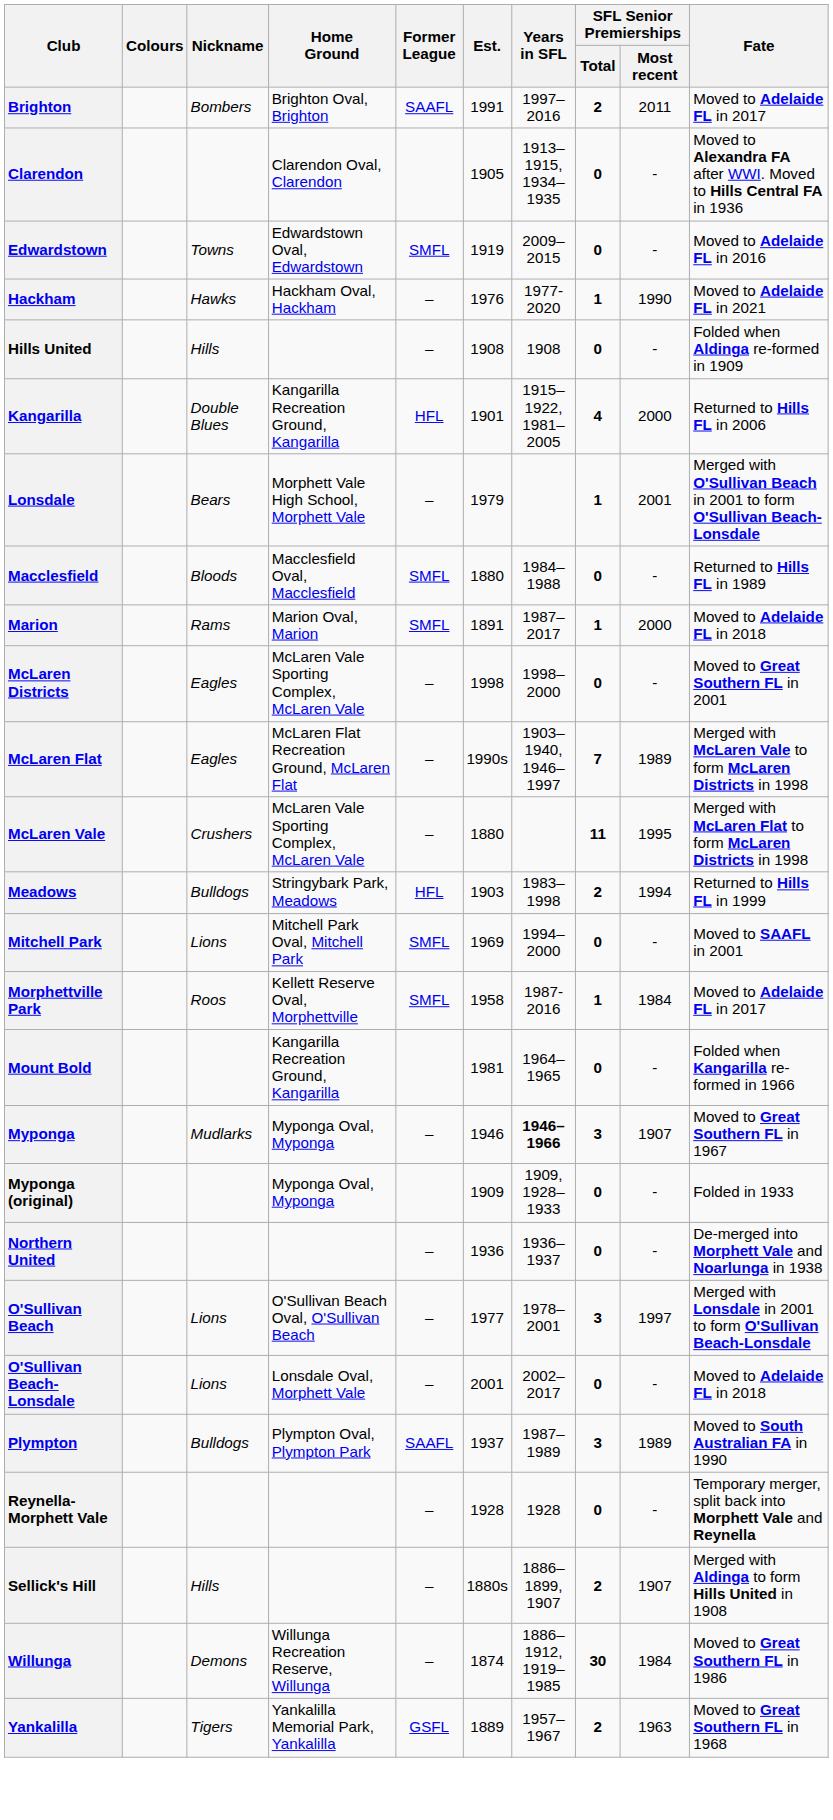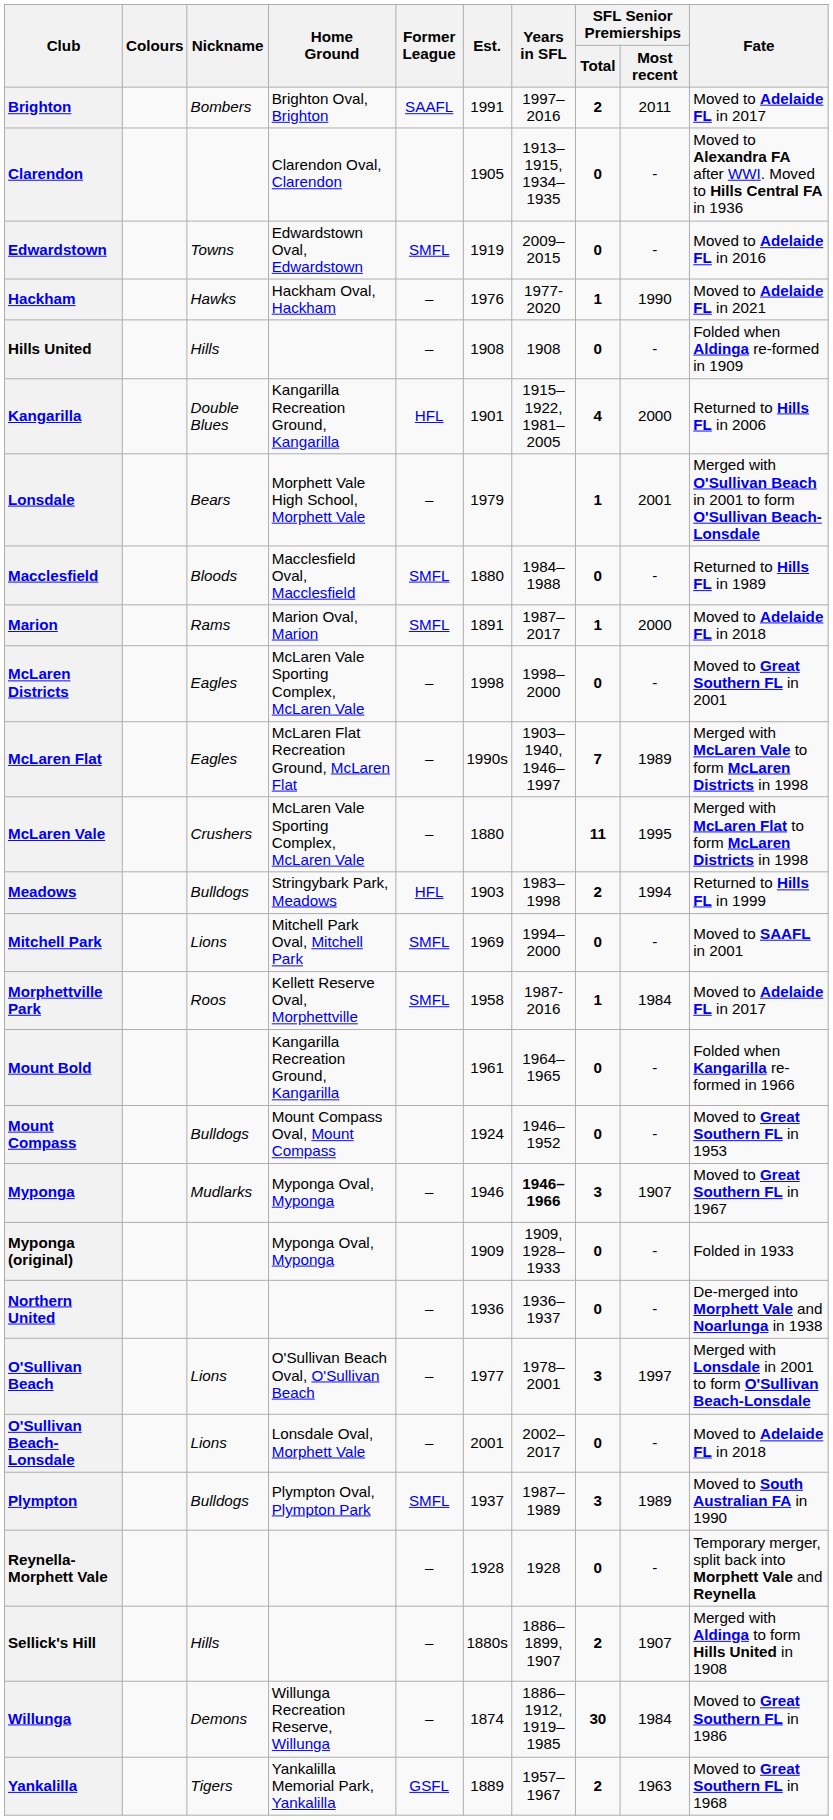Mount Bold | Est.: 1981 -> 1961
+ row: Mount Compass | Bulldogs | Mount Compass Oval, Mount Compass | 1924 | 1946–1952 | 0 | - | Moved to Great Southern FL in 1953
Plympton | Former League: SAAFL -> SMFL
